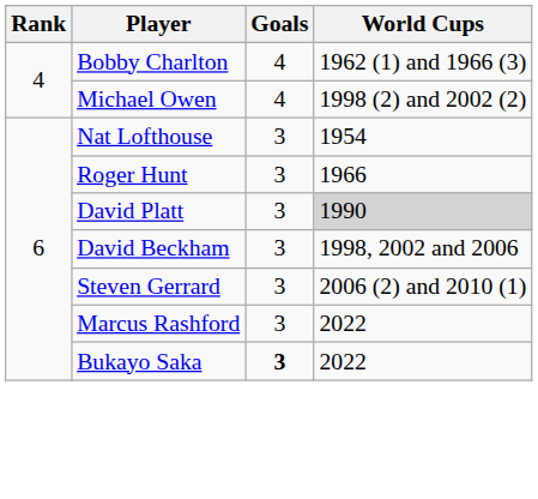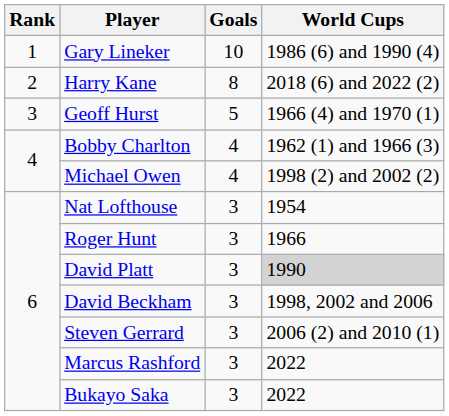+ row: 1 | Gary Lineker | 10 | 1986 (6) and 1990 (4)
+ row: 2 | Harry Kane | 8 | 2018 (6) and 2022 (2)
+ row: 3 | Geoff Hurst | 5 | 1966 (4) and 1970 (1)
Bukayo Saka | Goals: bold -> normal
